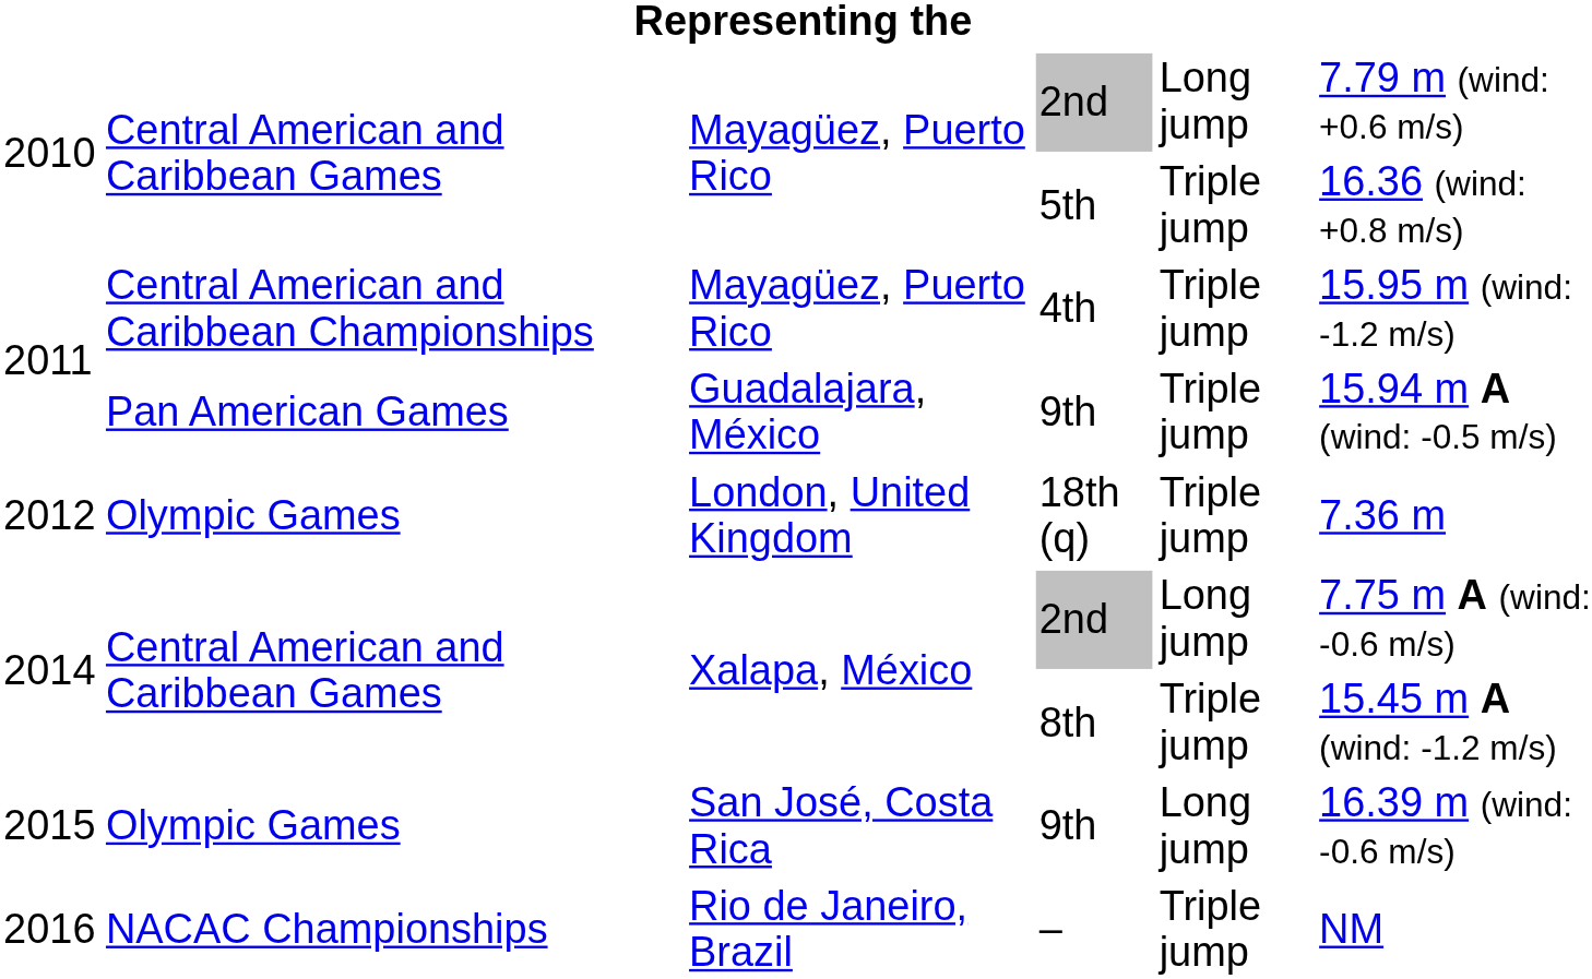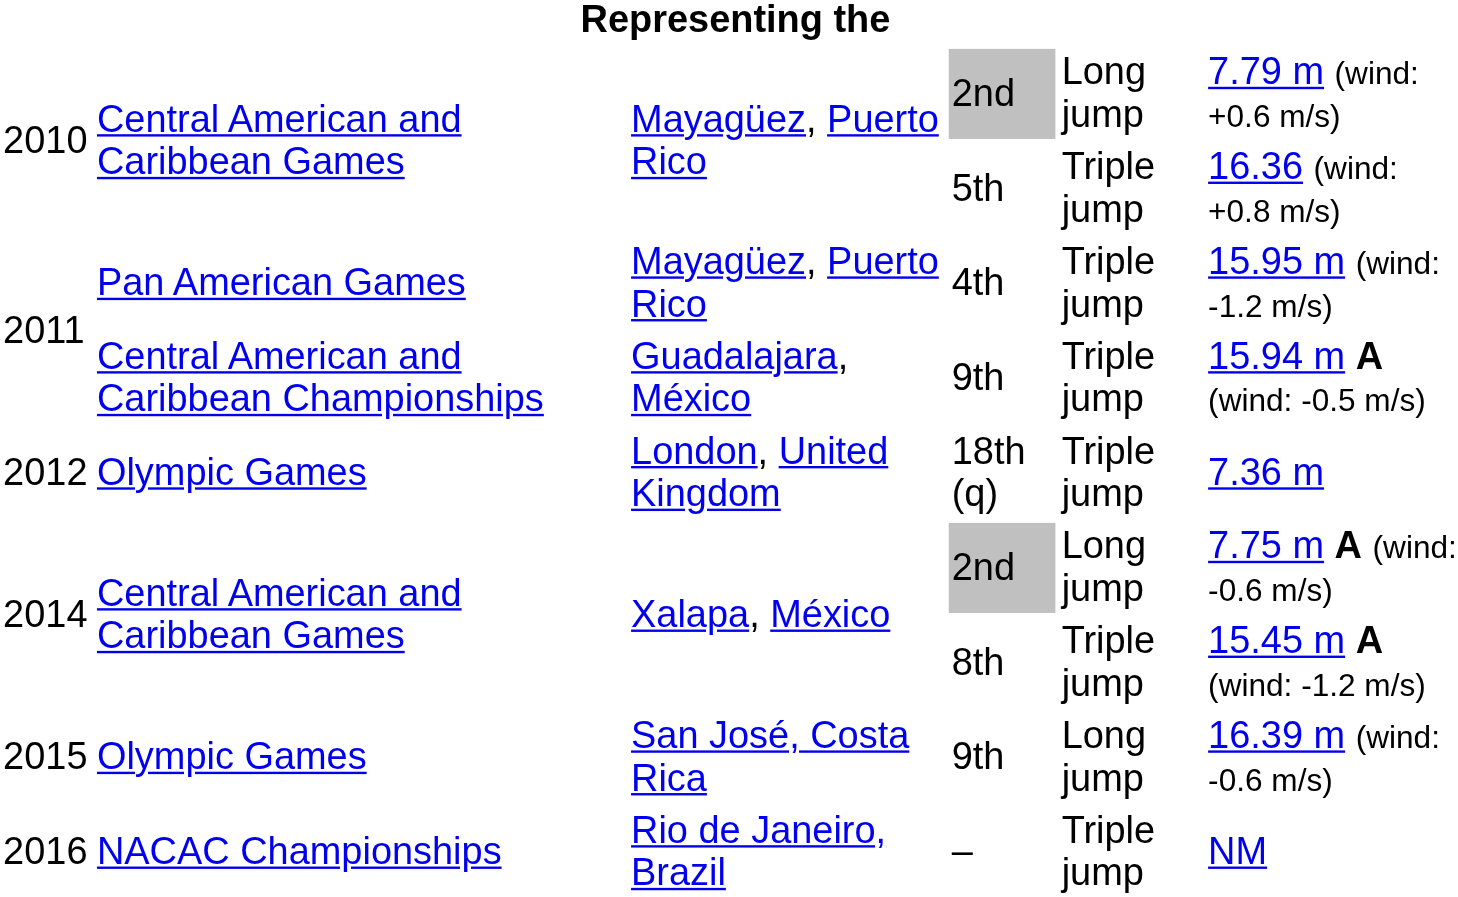4th | column 2: Central American and Caribbean Championships -> Pan American Games
2011 / 9th | column 2: Pan American Games -> Central American and Caribbean Championships
